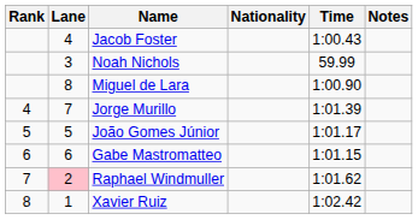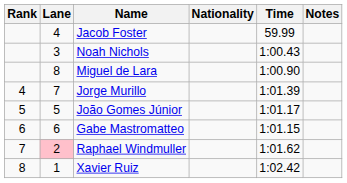Jacob Foster | Time: 1:00.43 -> 59.99
Noah Nichols | Time: 59.99 -> 1:00.43
